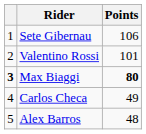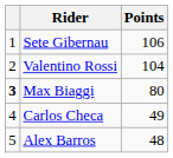Valentino Rossi | Points: 101 -> 104
Max Biaggi | Points: bold -> normal
